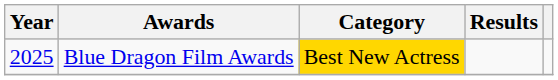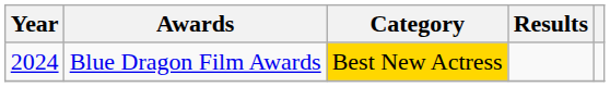Blue Dragon Film Awards | Year: 2025 -> 2024
